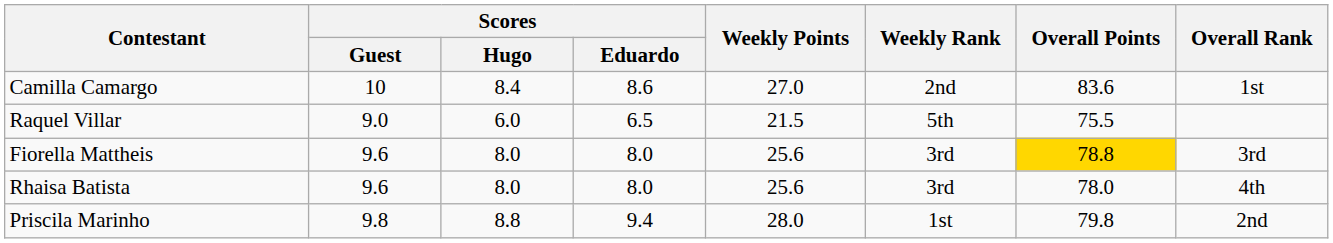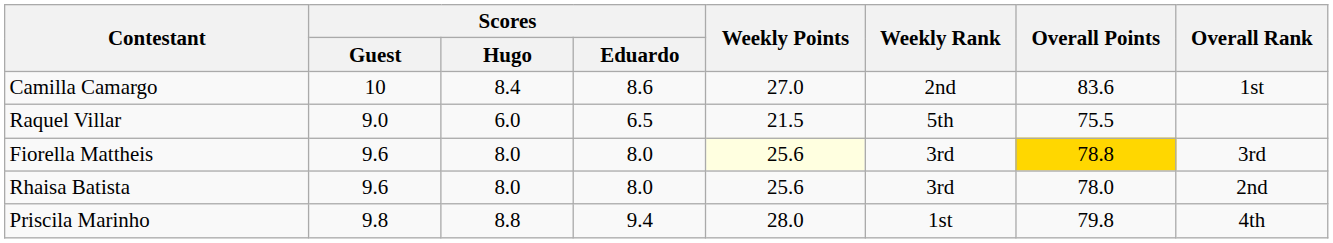Fiorella Mattheis | Weekly Points: no background -> lightyellow background
Rhaisa Batista | Overall Rank: 4th -> 2nd
Priscila Marinho | Overall Rank: 2nd -> 4th
